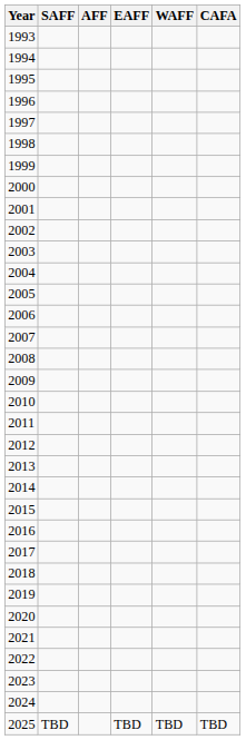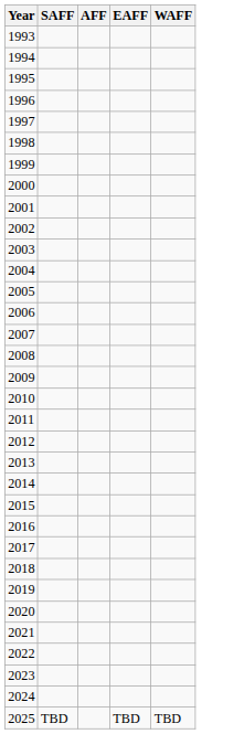- column: CAFA | TBD
